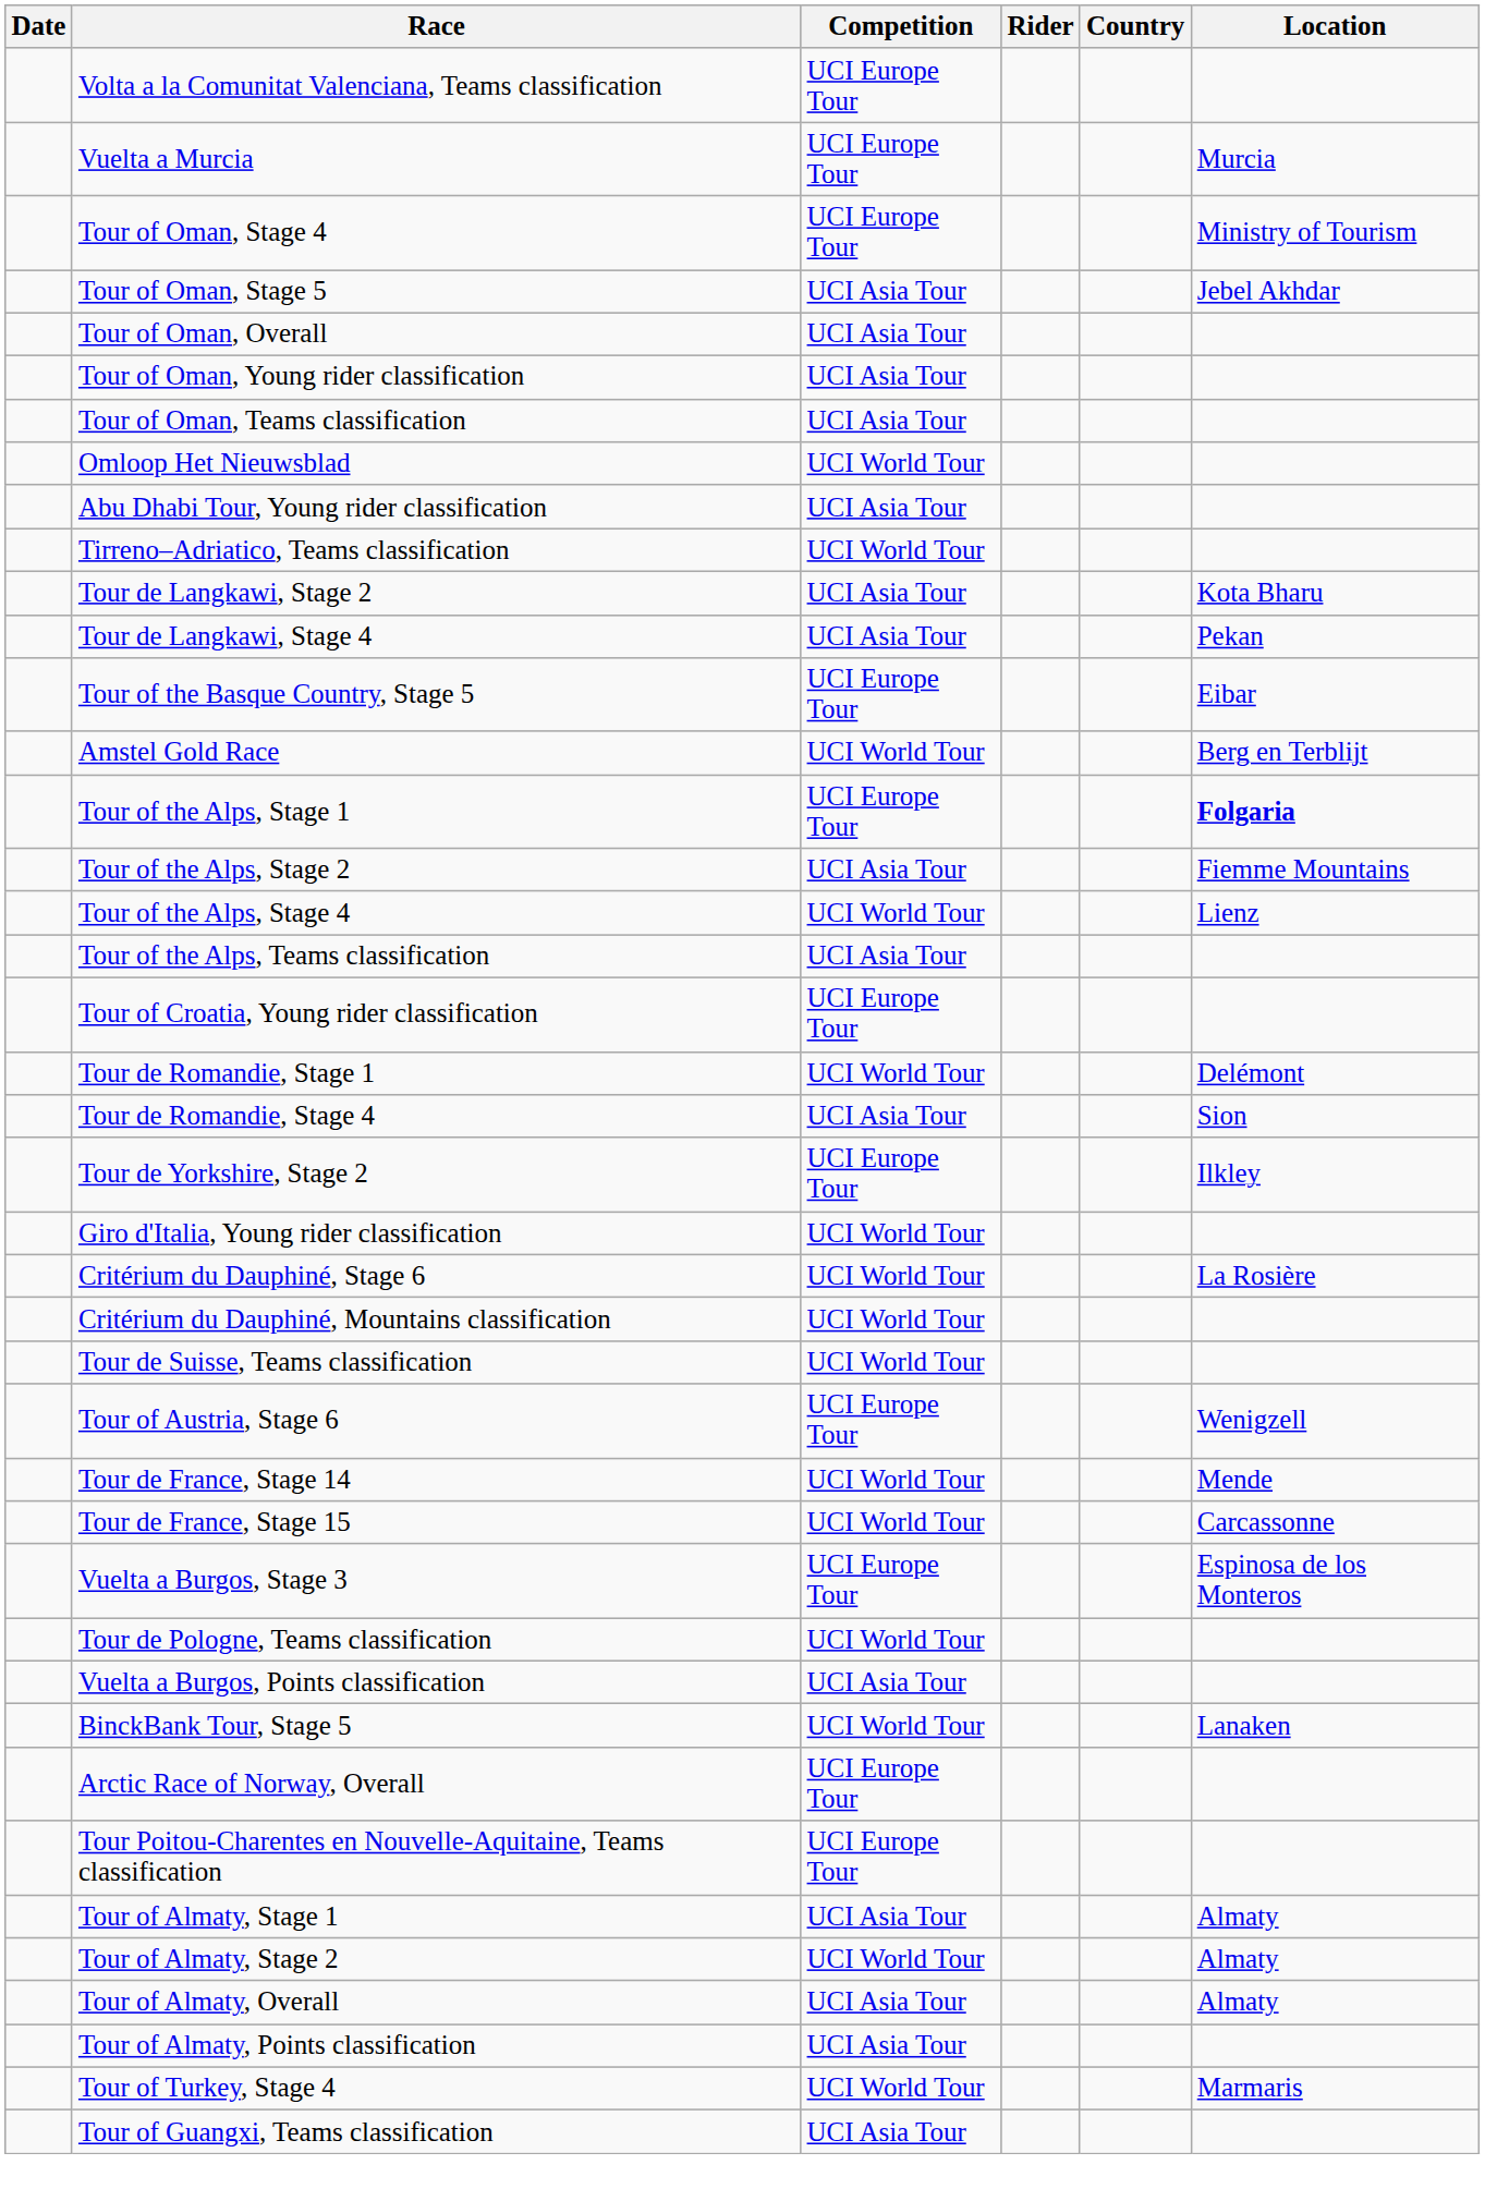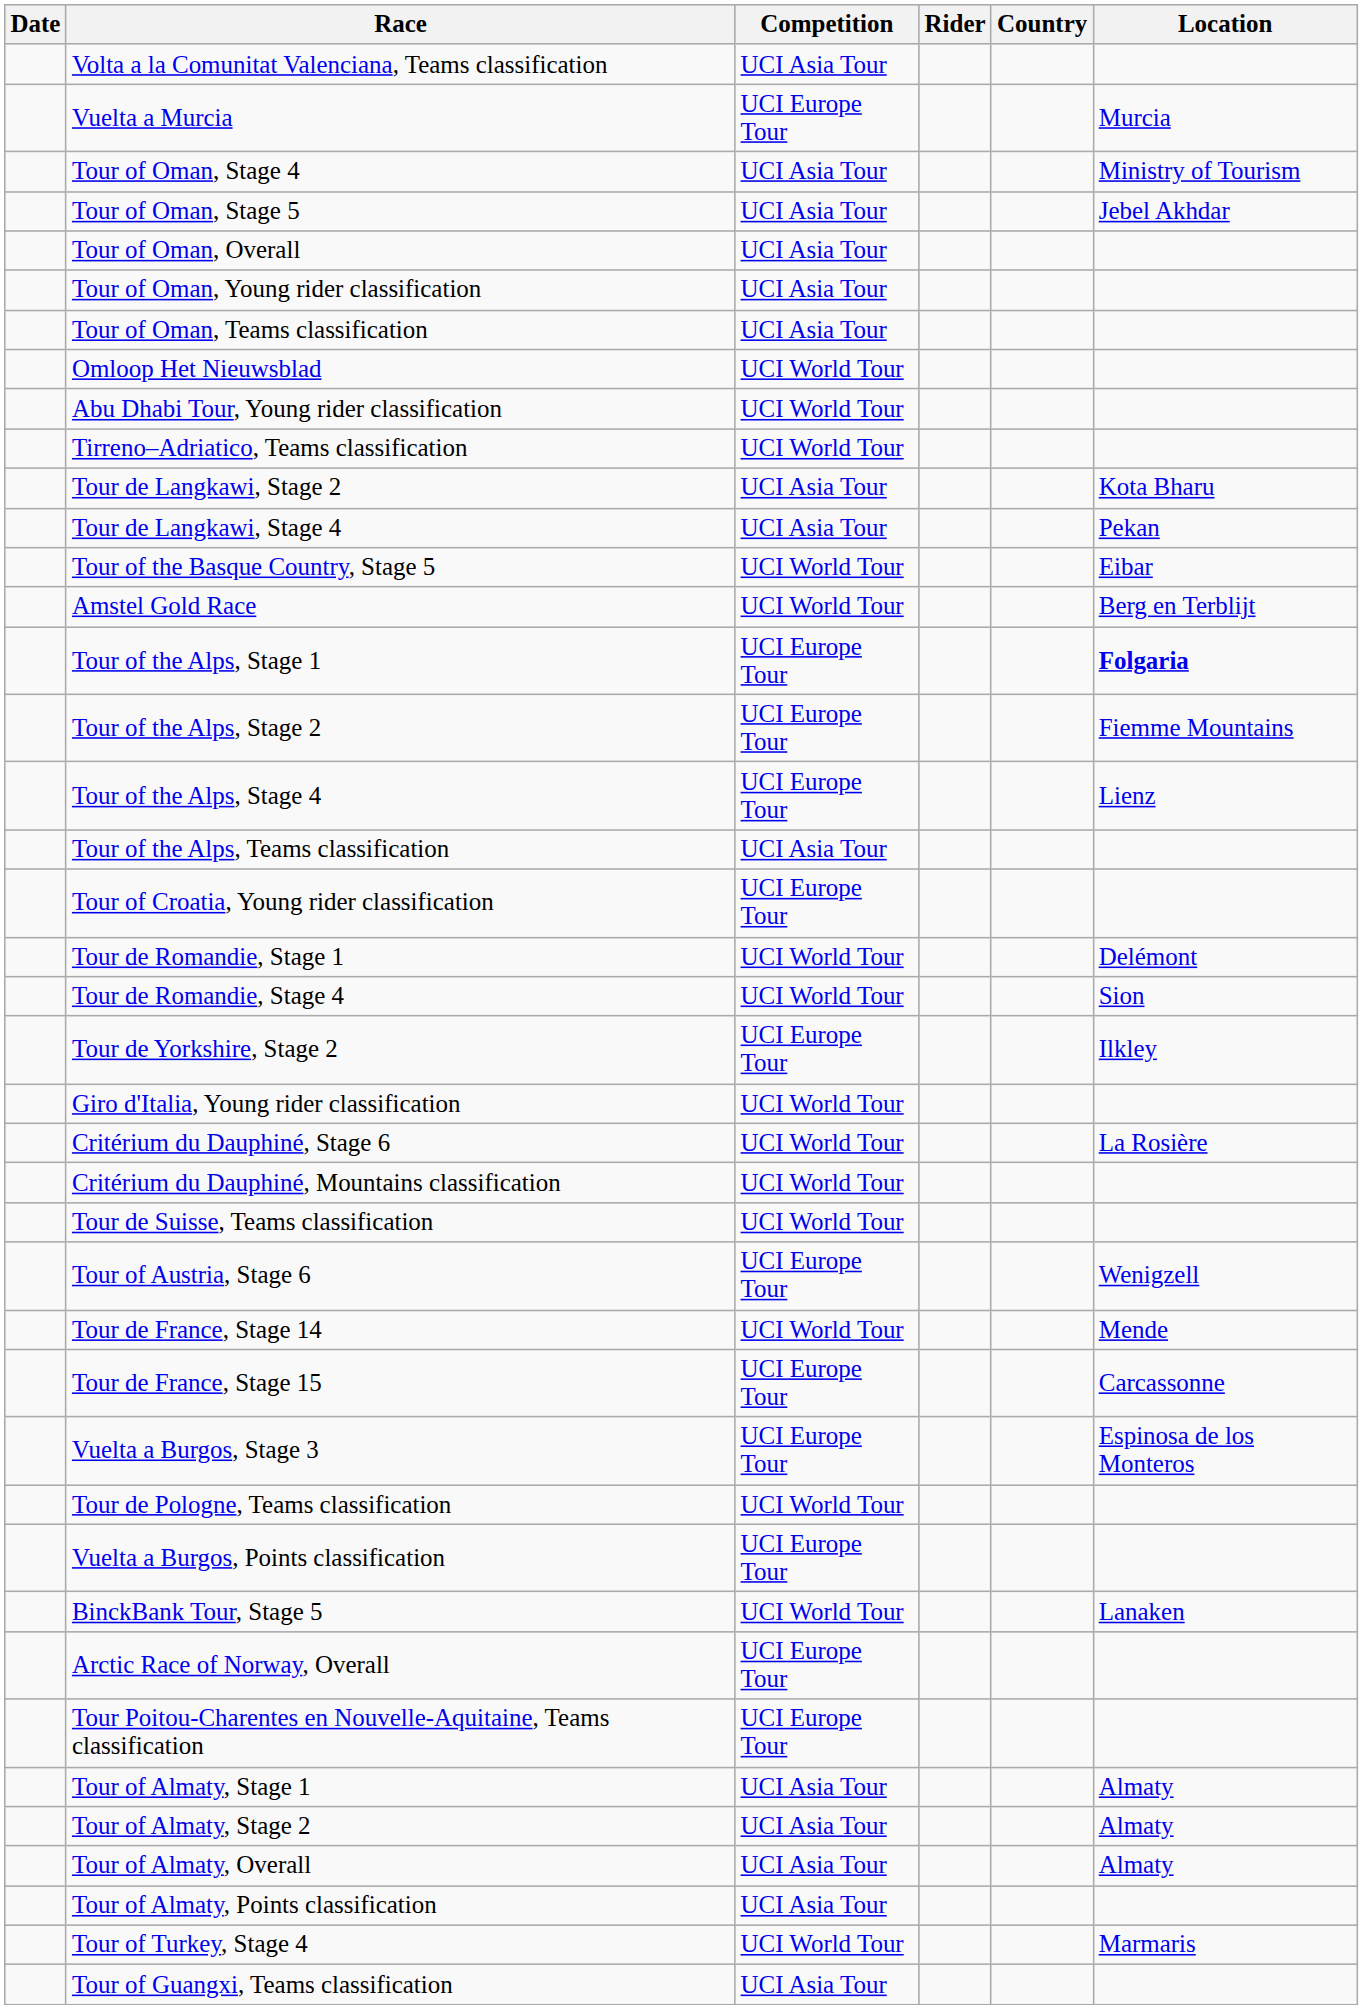Volta a la Comunitat Valenciana, Teams classification | Competition: UCI Europe Tour -> UCI Asia Tour
Tour of Oman, Stage 4 | Competition: UCI Europe Tour -> UCI Asia Tour
Abu Dhabi Tour, Young rider classification | Competition: UCI Asia Tour -> UCI World Tour
Tour of the Basque Country, Stage 5 | Competition: UCI Europe Tour -> UCI World Tour
Tour of the Alps, Stage 2 | Competition: UCI Asia Tour -> UCI Europe Tour
Tour of the Alps, Stage 4 | Competition: UCI World Tour -> UCI Europe Tour
Tour de Romandie, Stage 4 | Competition: UCI Asia Tour -> UCI World Tour
Tour de France, Stage 15 | Competition: UCI World Tour -> UCI Europe Tour
Vuelta a Burgos, Points classification | Competition: UCI Asia Tour -> UCI Europe Tour
Tour of Almaty, Stage 2 | Competition: UCI World Tour -> UCI Asia Tour
